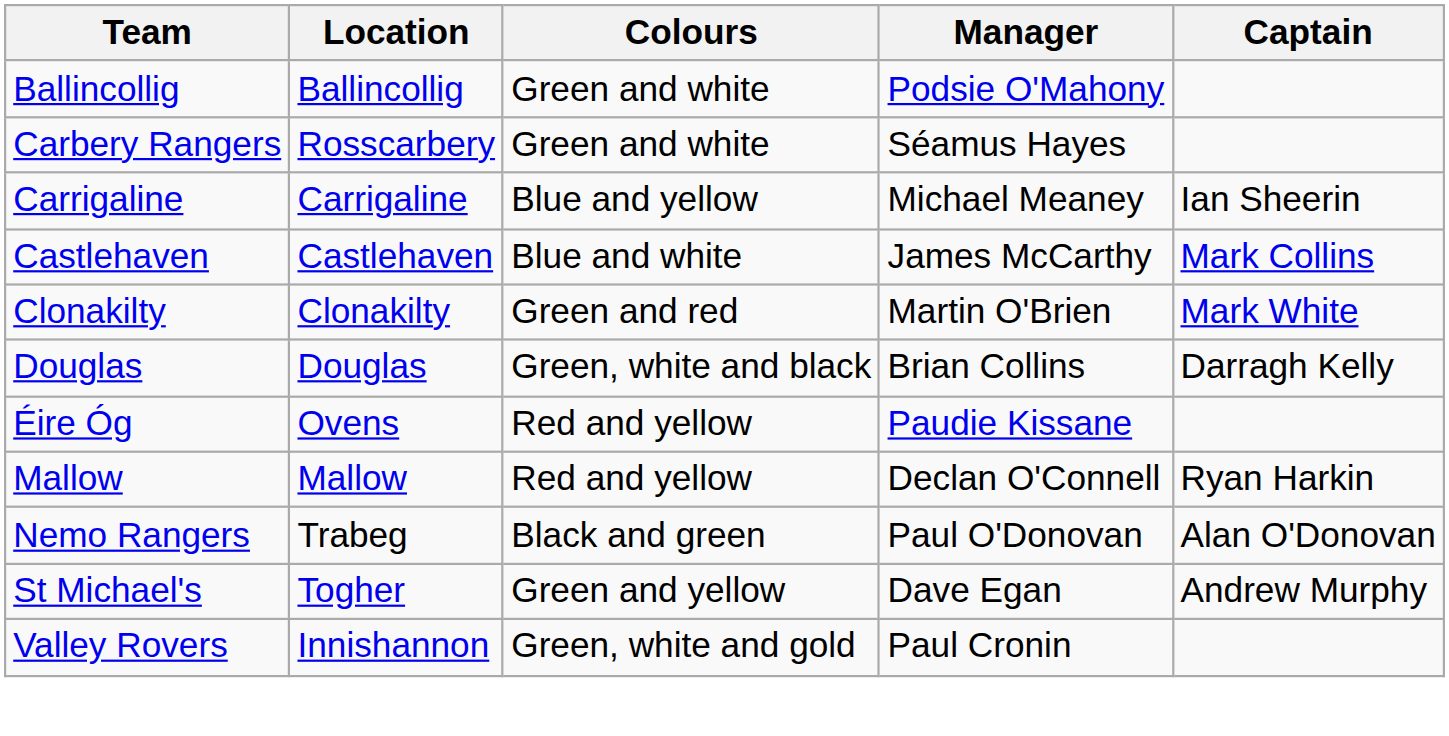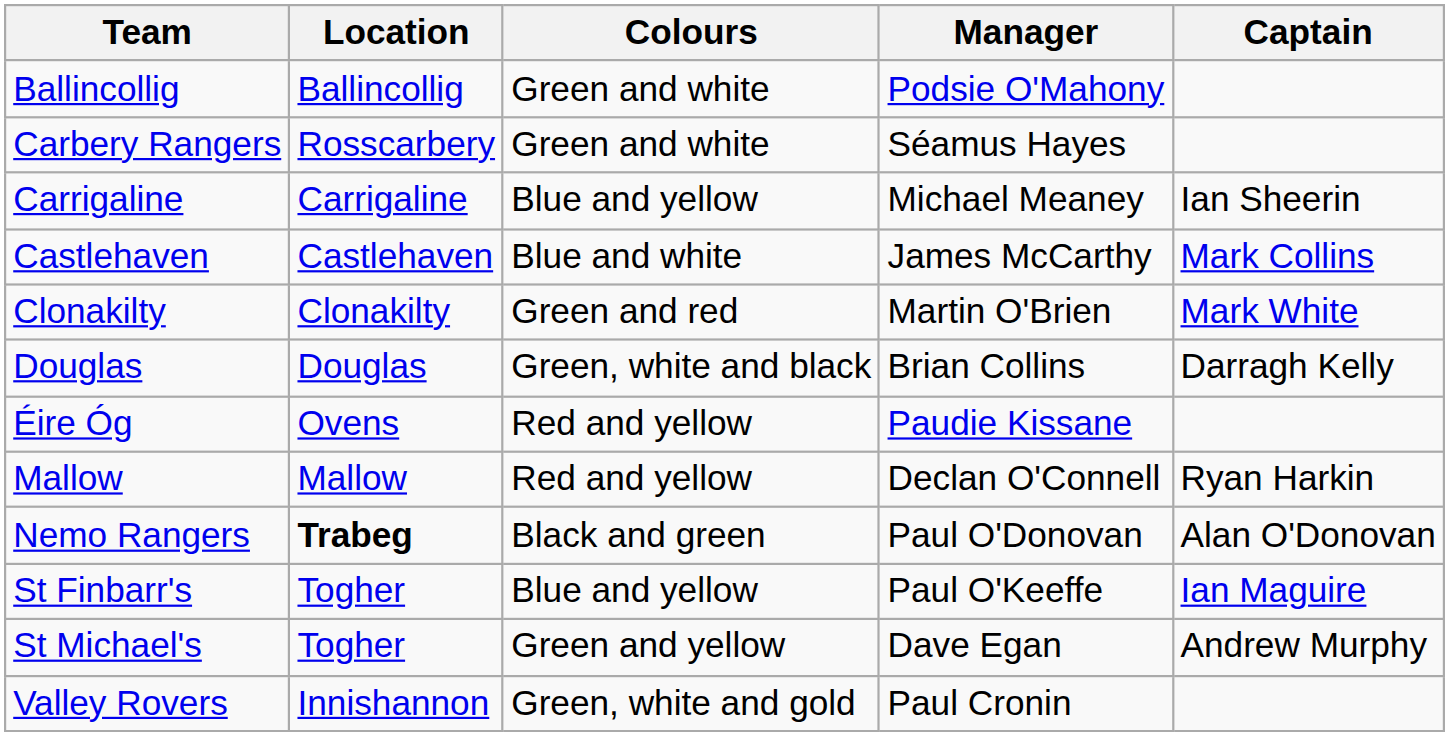Nemo Rangers | Location: normal -> bold
+ row: St Finbarr's | Togher | Blue and yellow | Paul O'Keeffe | Ian Maguire
